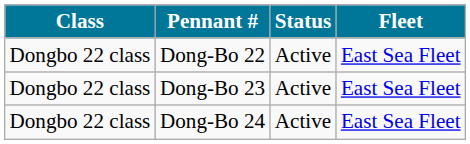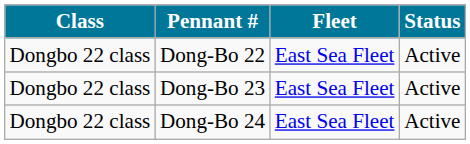columns swapped: Status <-> Fleet
